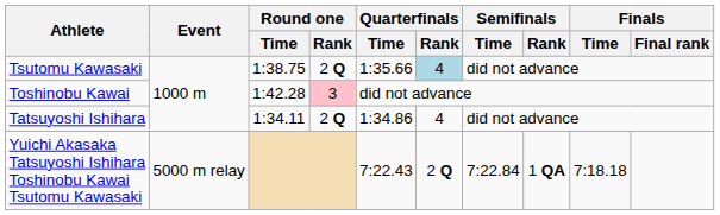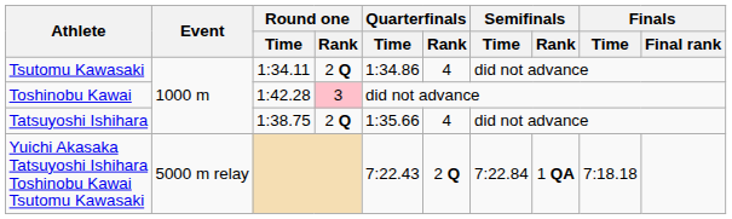Tsutomu Kawasaki | Round one / Time: 1:38.75 -> 1:34.11
Tsutomu Kawasaki | Quarterfinals / Time: 1:35.66 -> 1:34.86
Tsutomu Kawasaki | Quarterfinals / Rank: lightblue background -> no background
Tatsuyoshi Ishihara | Round one / Time: 1:34.11 -> 1:38.75
Tatsuyoshi Ishihara | Quarterfinals / Time: 1:34.86 -> 1:35.66
